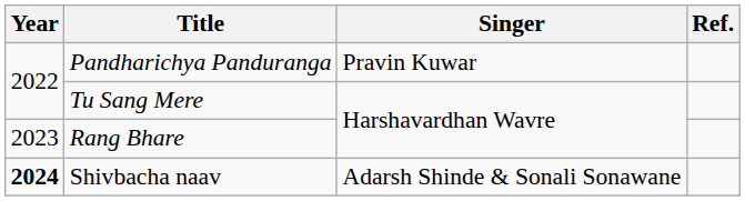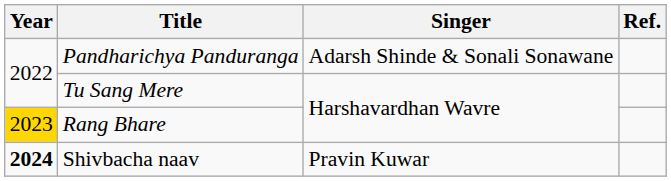Pandharichya Panduranga | Singer: Pravin Kuwar -> Adarsh Shinde & Sonali Sonawane
Rang Bhare | Year: no background -> gold background
Shivbacha naav | Singer: Adarsh Shinde & Sonali Sonawane -> Pravin Kuwar
